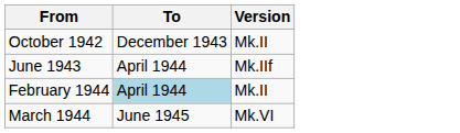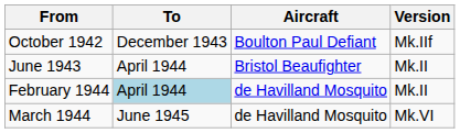+ column: Aircraft | Boulton Paul Defiant | Bristol Beaufighter | de Havilland Mosquito | de Havilland Mosquito
October 1942 | Version: Mk.II -> Mk.IIf
June 1943 | Version: Mk.IIf -> Mk.II
